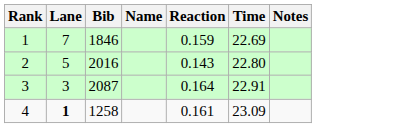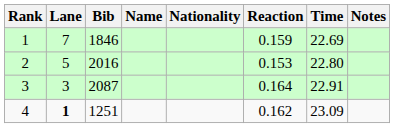+ column: Nationality
2 | Reaction: 0.143 -> 0.153
4 | Bib: 1258 -> 1251
4 | Reaction: 0.161 -> 0.162
